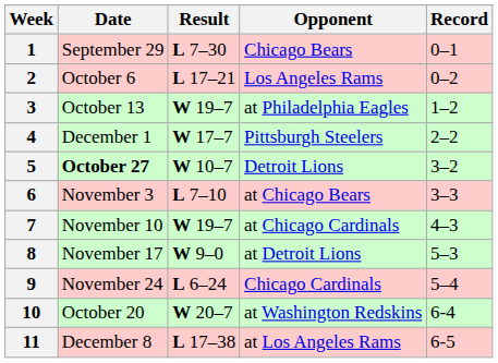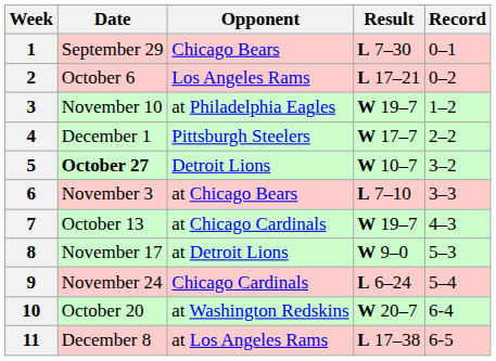columns swapped: Opponent <-> Result
3 | Date: October 13 -> November 10
7 | Date: November 10 -> October 13
